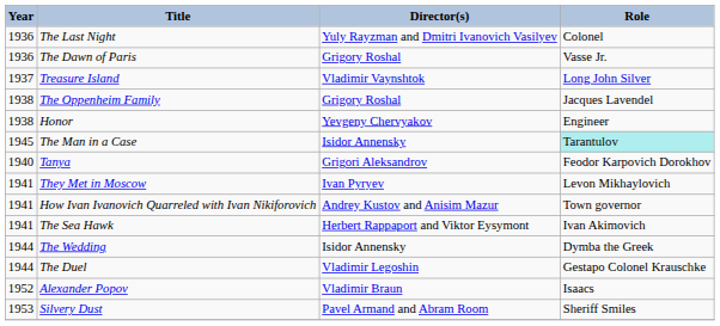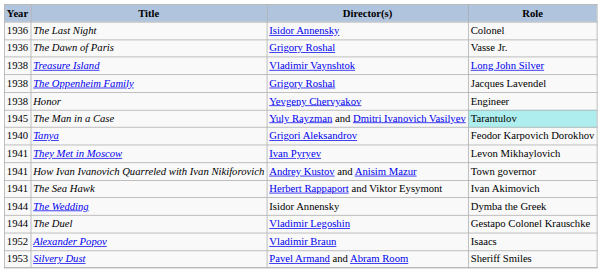The Last Night | Director(s): Yuly Rayzman and Dmitri Ivanovich Vasilyev -> Isidor Annensky
Treasure Island | Year: 1937 -> 1938
The Man in a Case | Director(s): Isidor Annensky -> Yuly Rayzman and Dmitri Ivanovich Vasilyev
